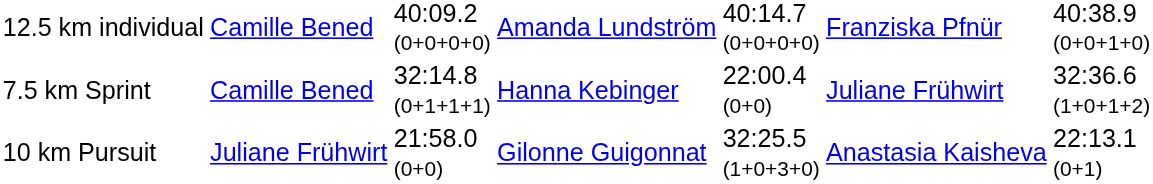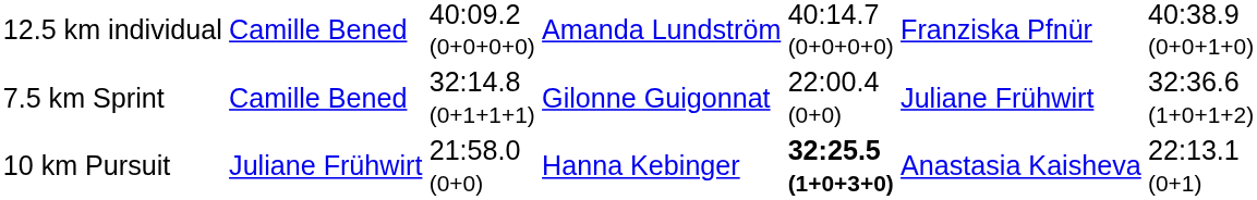7.5 km Sprint | column 4: Hanna Kebinger -> Gilonne Guigonnat
10 km Pursuit | column 4: Gilonne Guigonnat -> Hanna Kebinger
10 km Pursuit | column 5: normal -> bold
